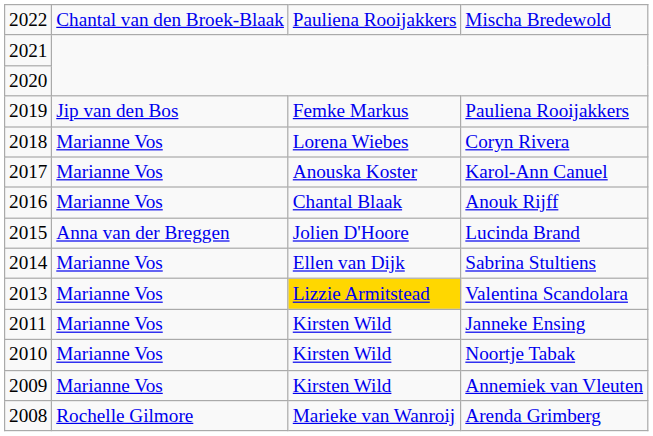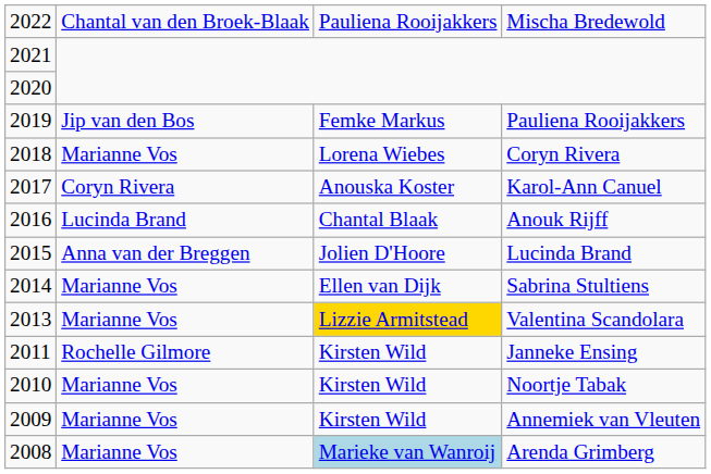Karol-Ann Canuel | column 2: Marianne Vos -> Coryn Rivera
Anouk Rijff | column 2: Marianne Vos -> Lucinda Brand
Janneke Ensing | column 2: Marianne Vos -> Rochelle Gilmore
Arenda Grimberg | column 2: Rochelle Gilmore -> Marianne Vos
Arenda Grimberg | column 3: no background -> lightblue background
